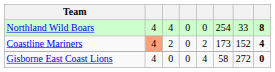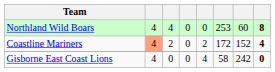Northland Wild Boars | column 6: 254 -> 253
Northland Wild Boars | column 7: 33 -> 60
Coastline Mariners | column 6: 173 -> 172
Gisborne East Coast Lions | column 7: 272 -> 242
